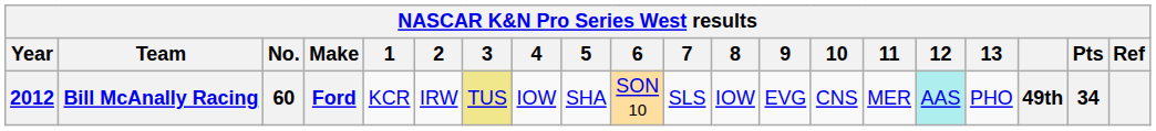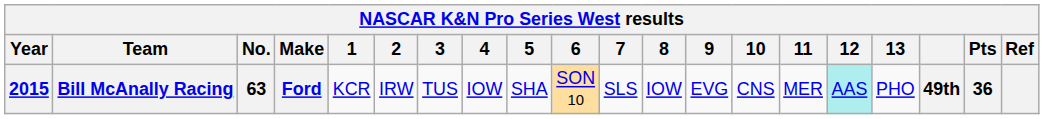Bill McAnally Racing | Year: 2012 -> 2015
Bill McAnally Racing | No.: 60 -> 63
Bill McAnally Racing | 3: khaki background -> no background
Bill McAnally Racing | Pts: 34 -> 36
